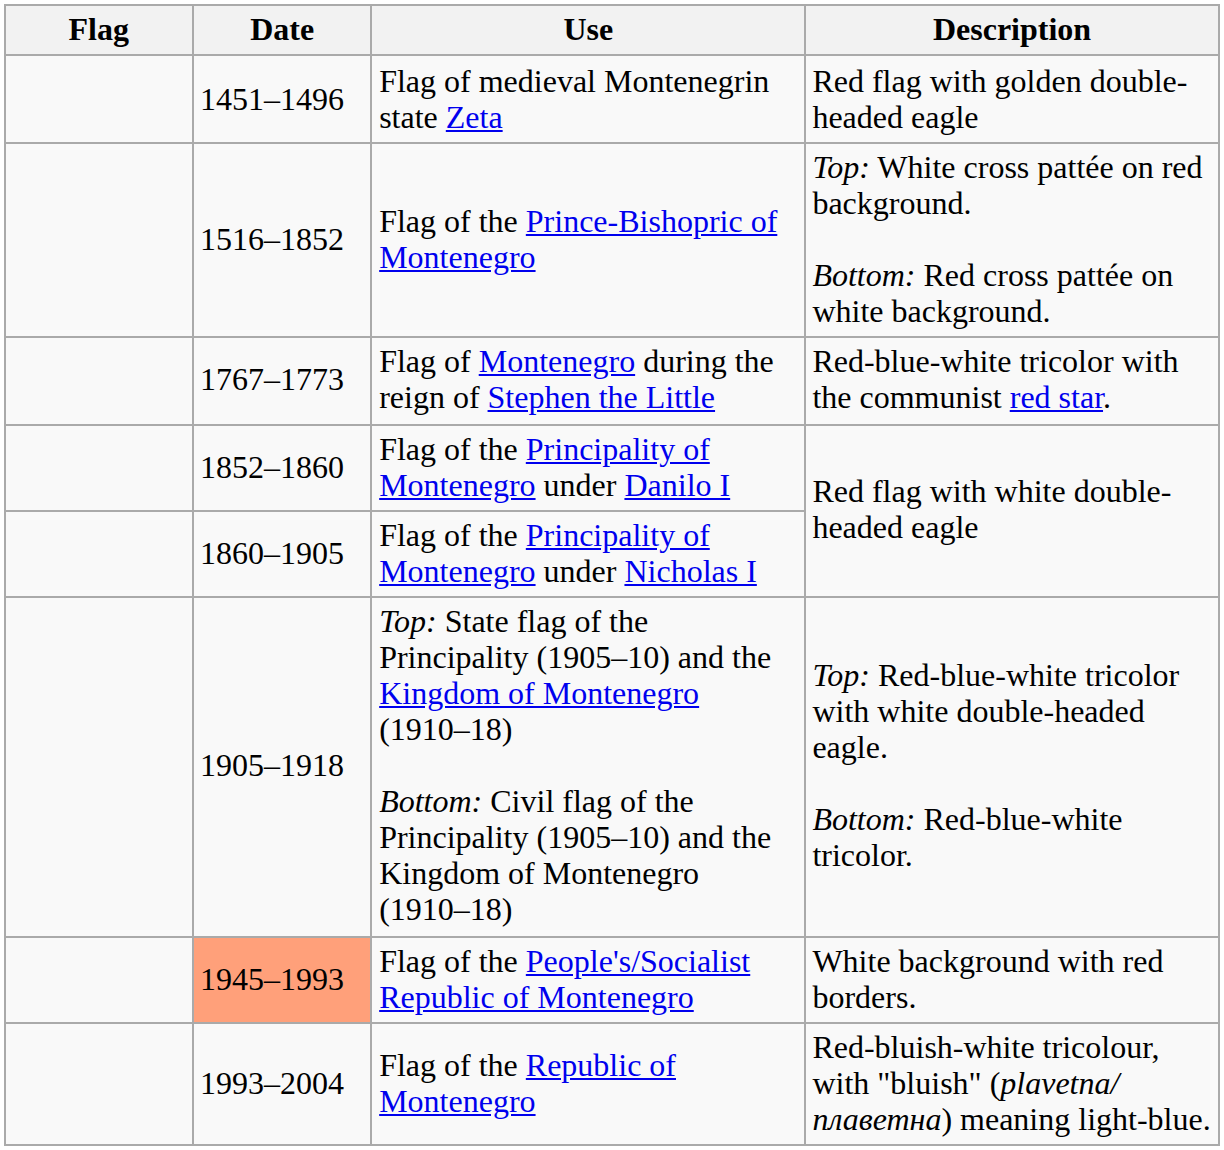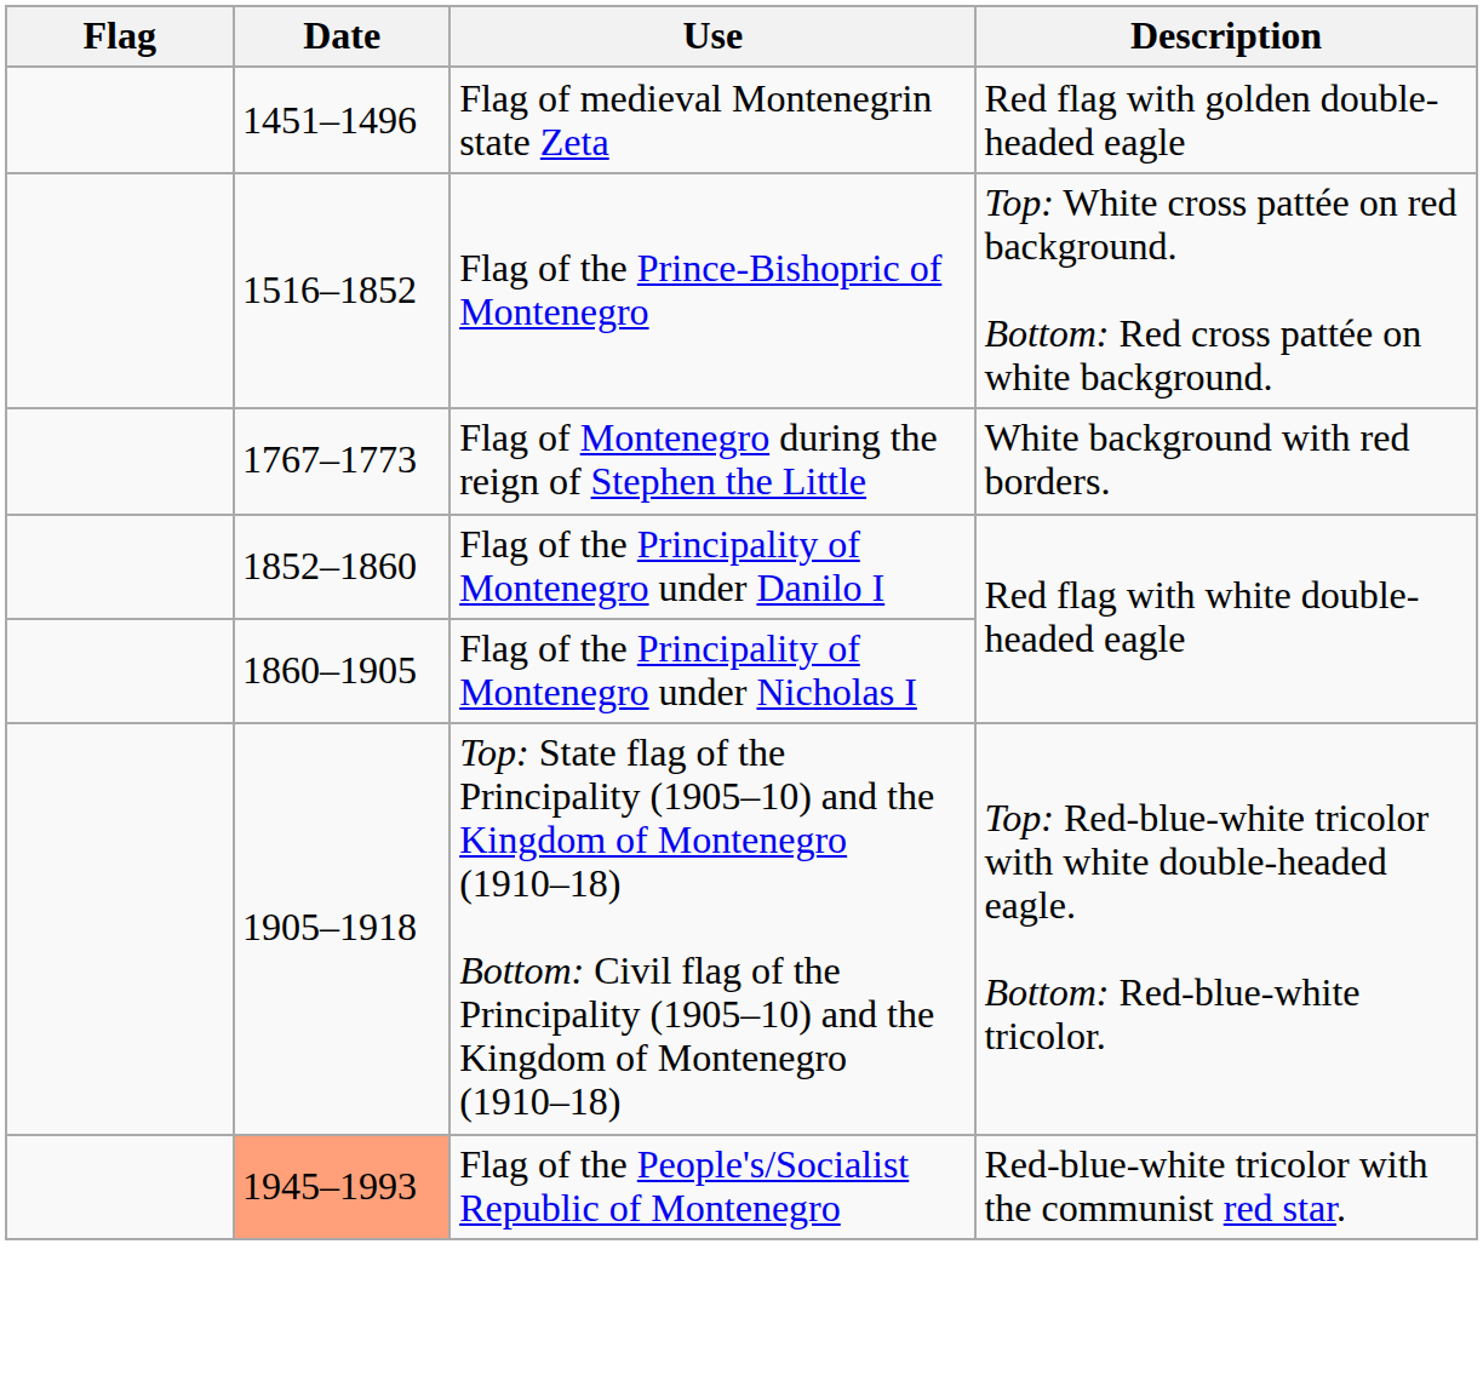Flag of Montenegro during the reign of Stephen the Little | Description: Red-blue-white tricolor with the communist red star. -> White background with red borders.
Flag of the People's/Socialist Republic of Montenegro | Description: White background with red borders. -> Red-blue-white tricolor with the communist red star.
- row: 1993–2004 | Flag of the Republic of Montenegro | Red-bluish-white tricolour, with "bluish" (plavetna/плаветна) meaning light-blue.
